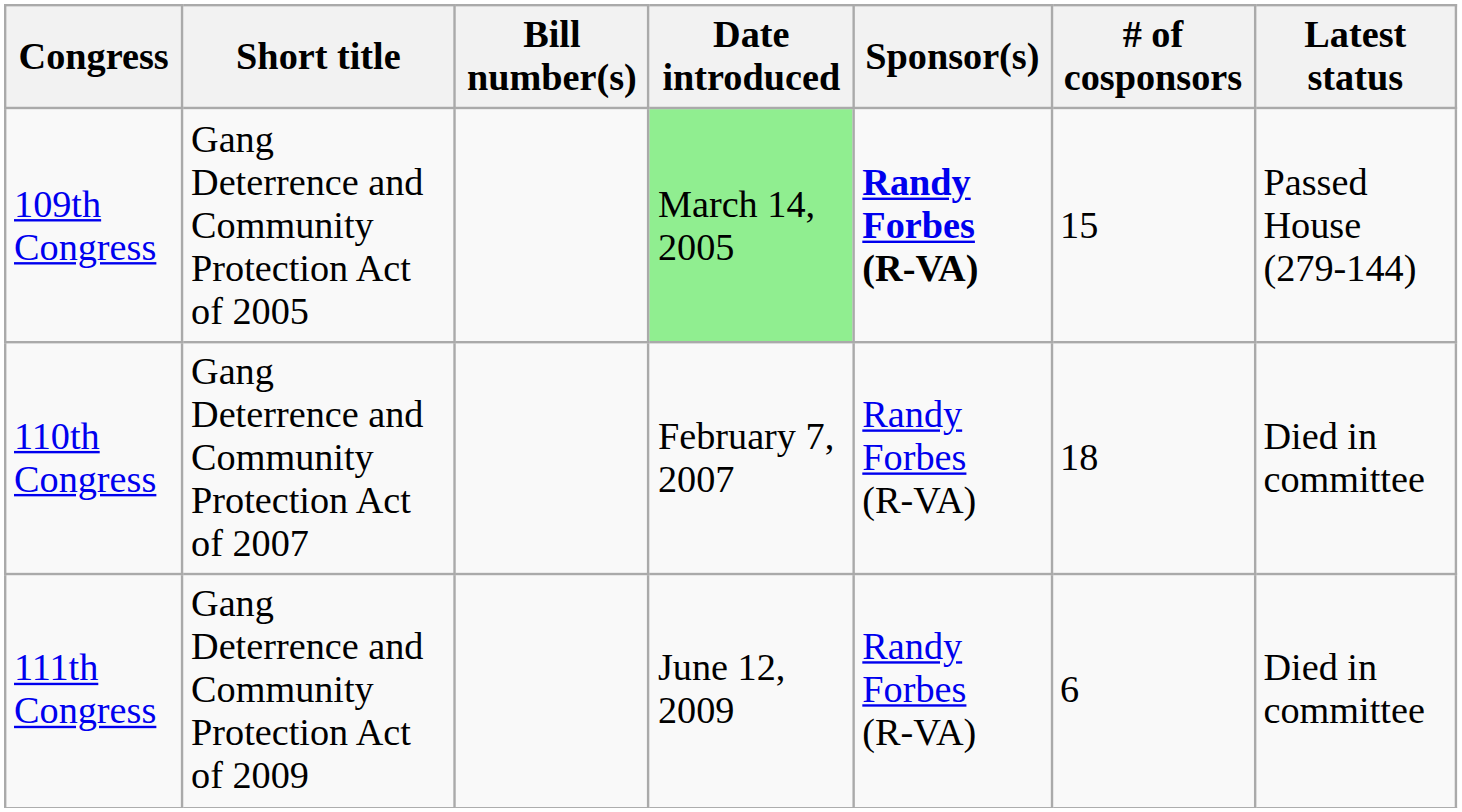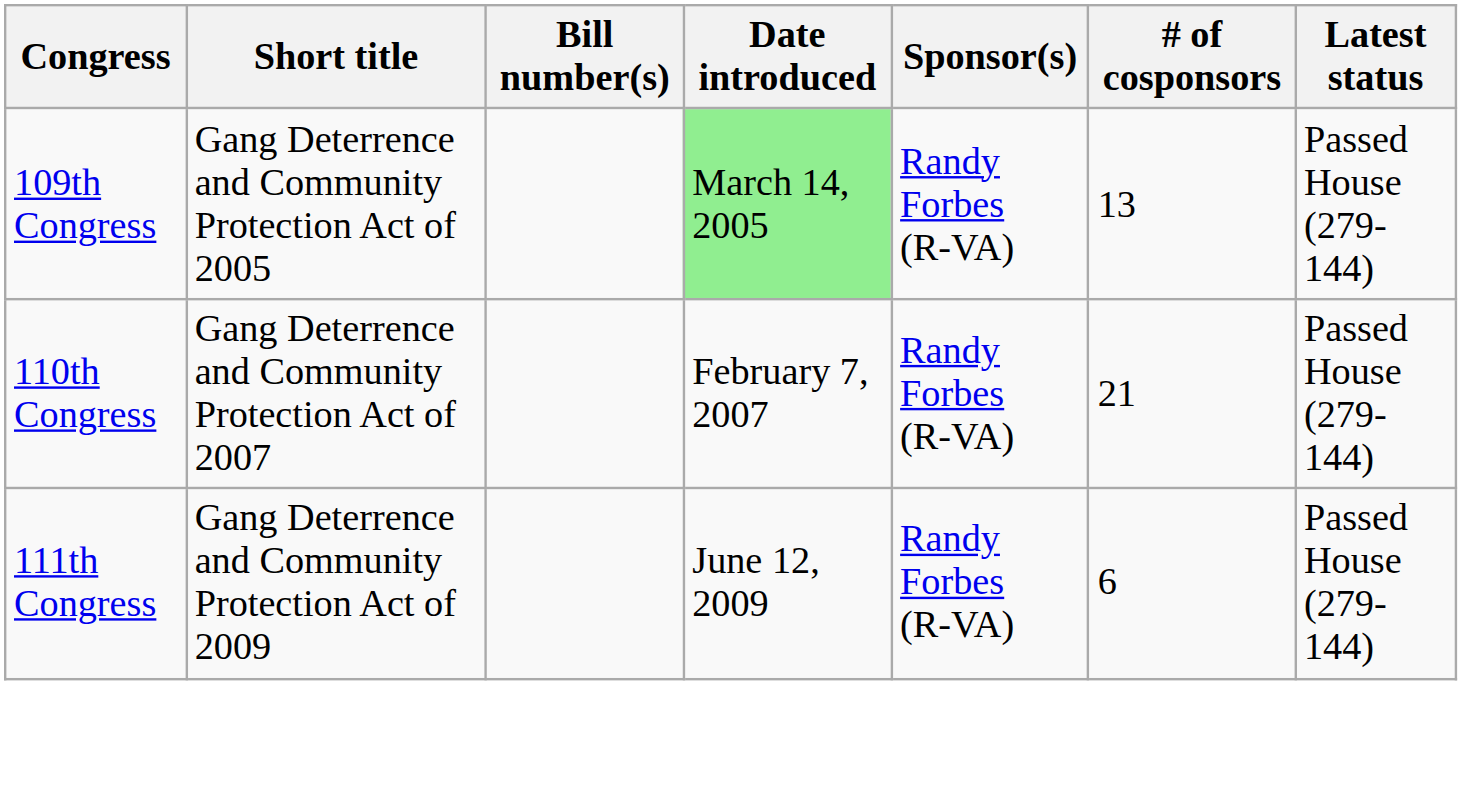109th Congress | Sponsor(s): bold -> normal
109th Congress | # of cosponsors: 15 -> 13
110th Congress | # of cosponsors: 18 -> 21
110th Congress | Latest status: Died in committee -> Passed House (279-144)
111th Congress | Latest status: Died in committee -> Passed House (279-144)
